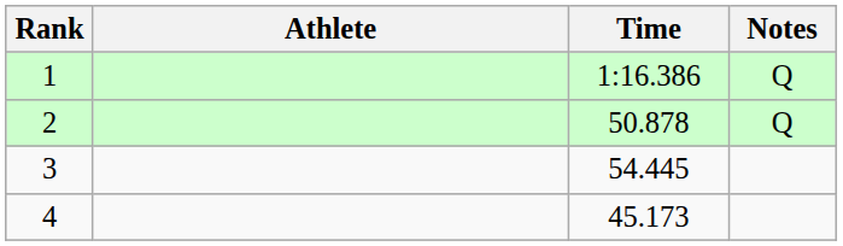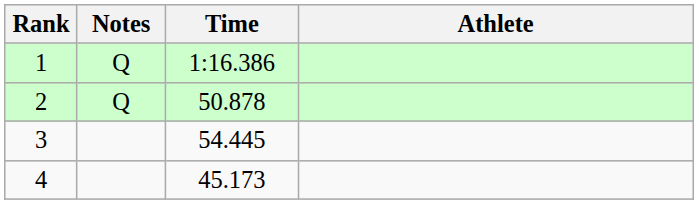columns swapped: Athlete <-> Notes
